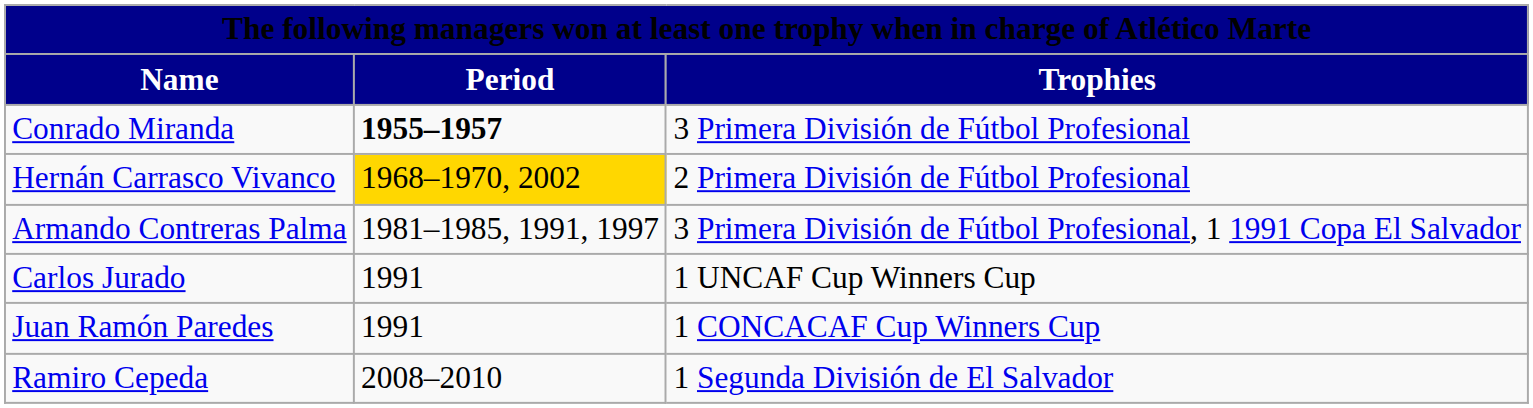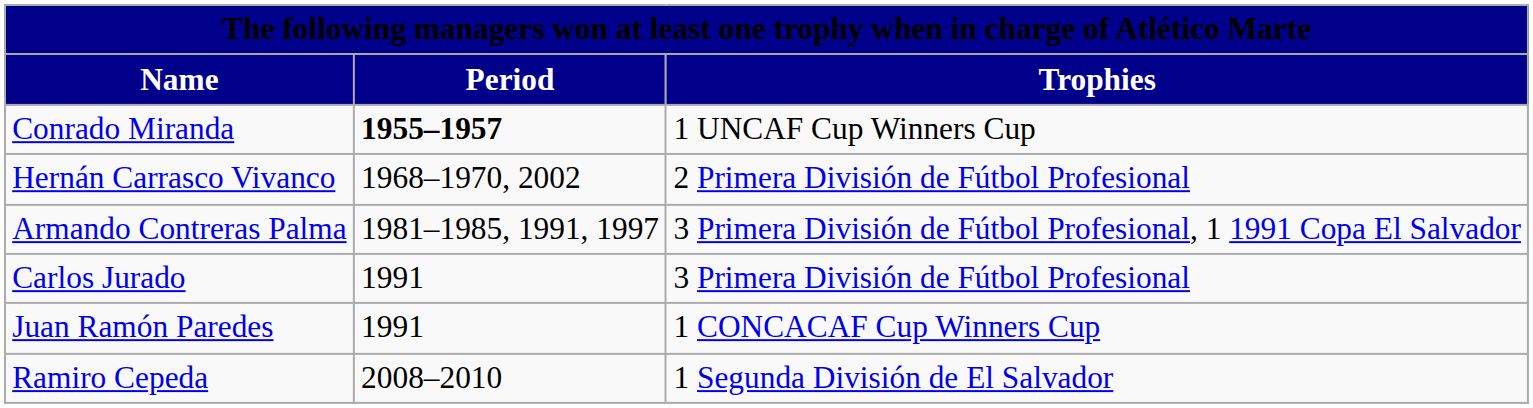Conrado Miranda | Trophies: 3 Primera División de Fútbol Profesional -> 1 UNCAF Cup Winners Cup
Hernán Carrasco Vivanco | Period: gold background -> no background
Carlos Jurado | Trophies: 1 UNCAF Cup Winners Cup -> 3 Primera División de Fútbol Profesional
